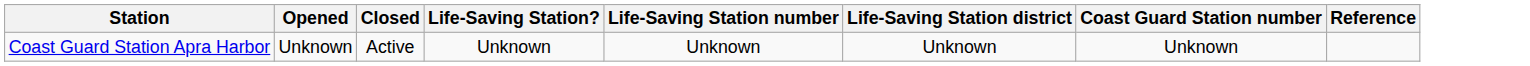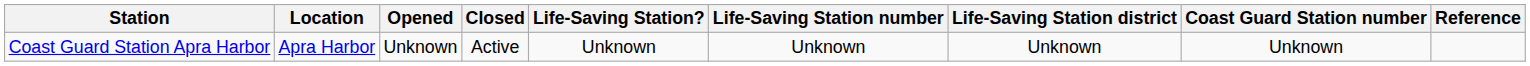+ column: Location | Apra Harbor
